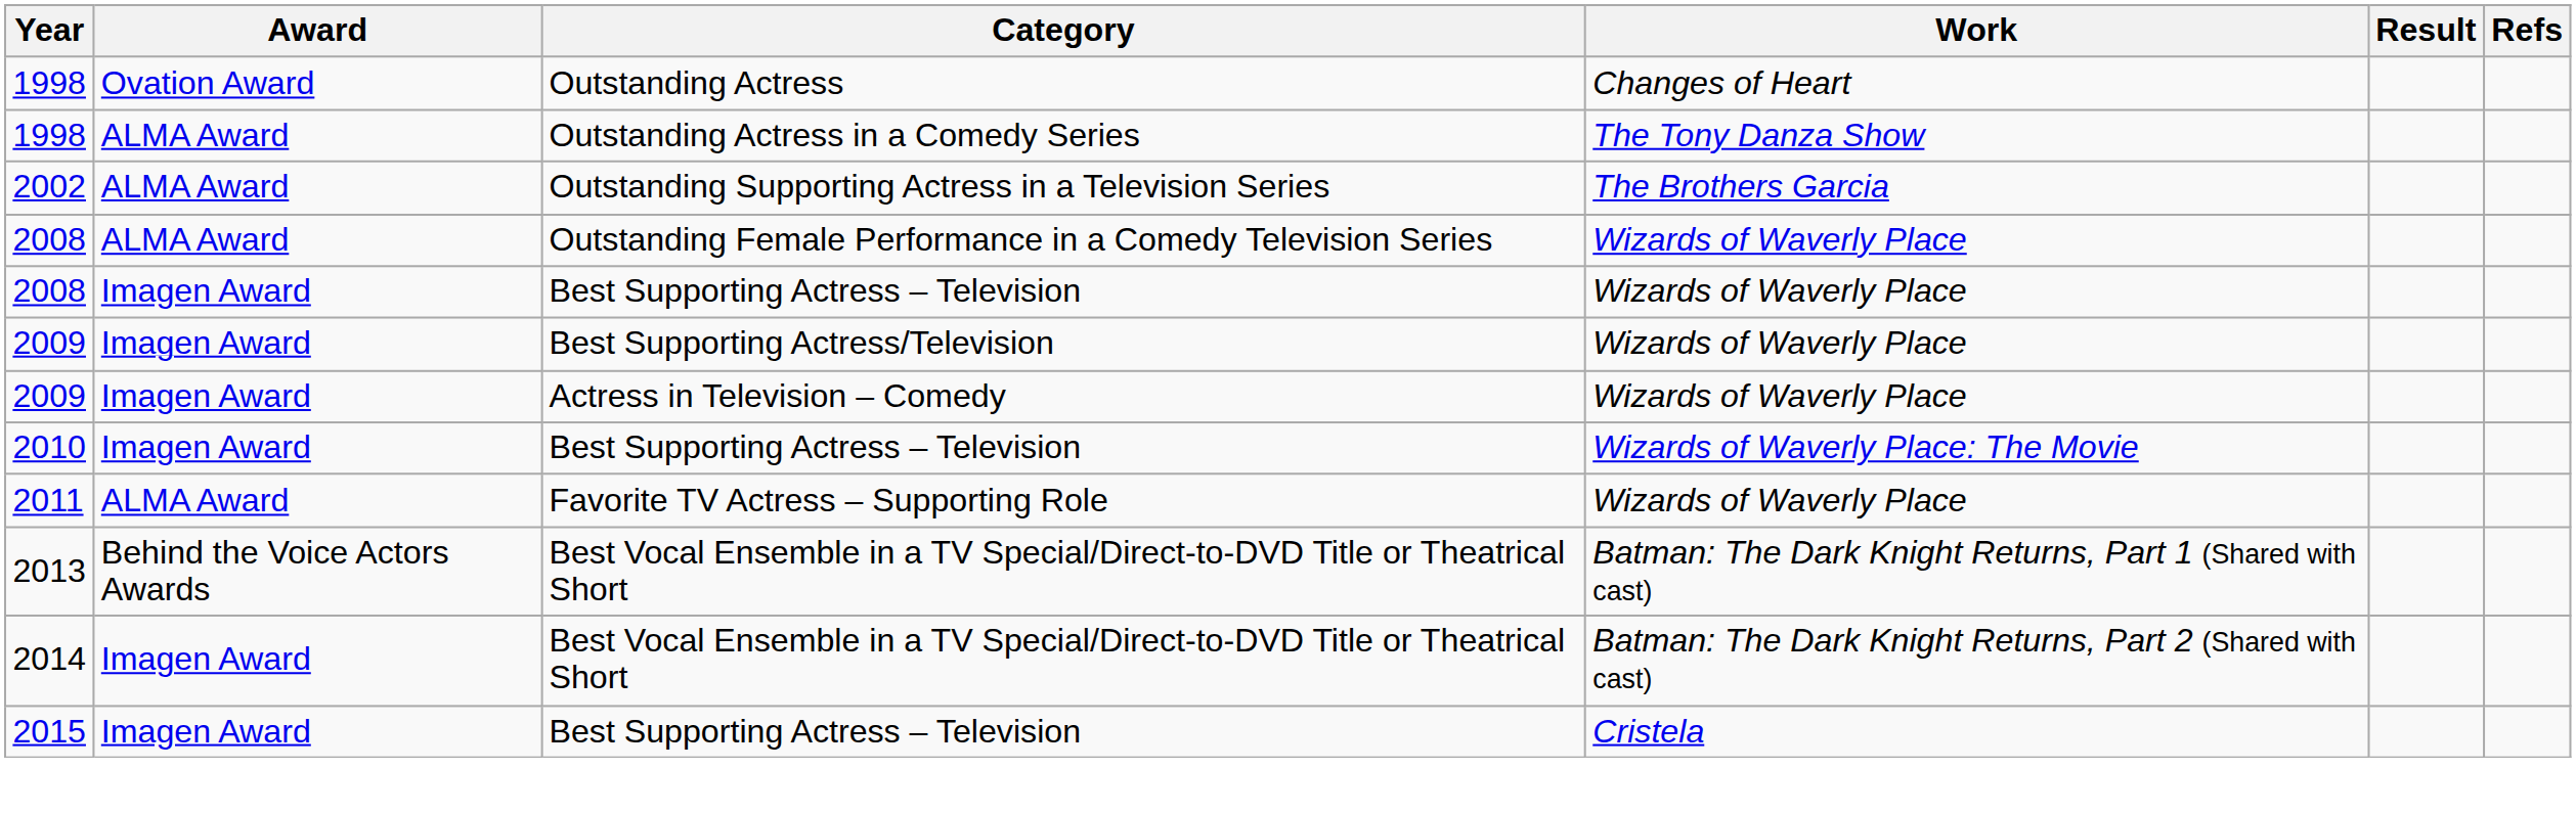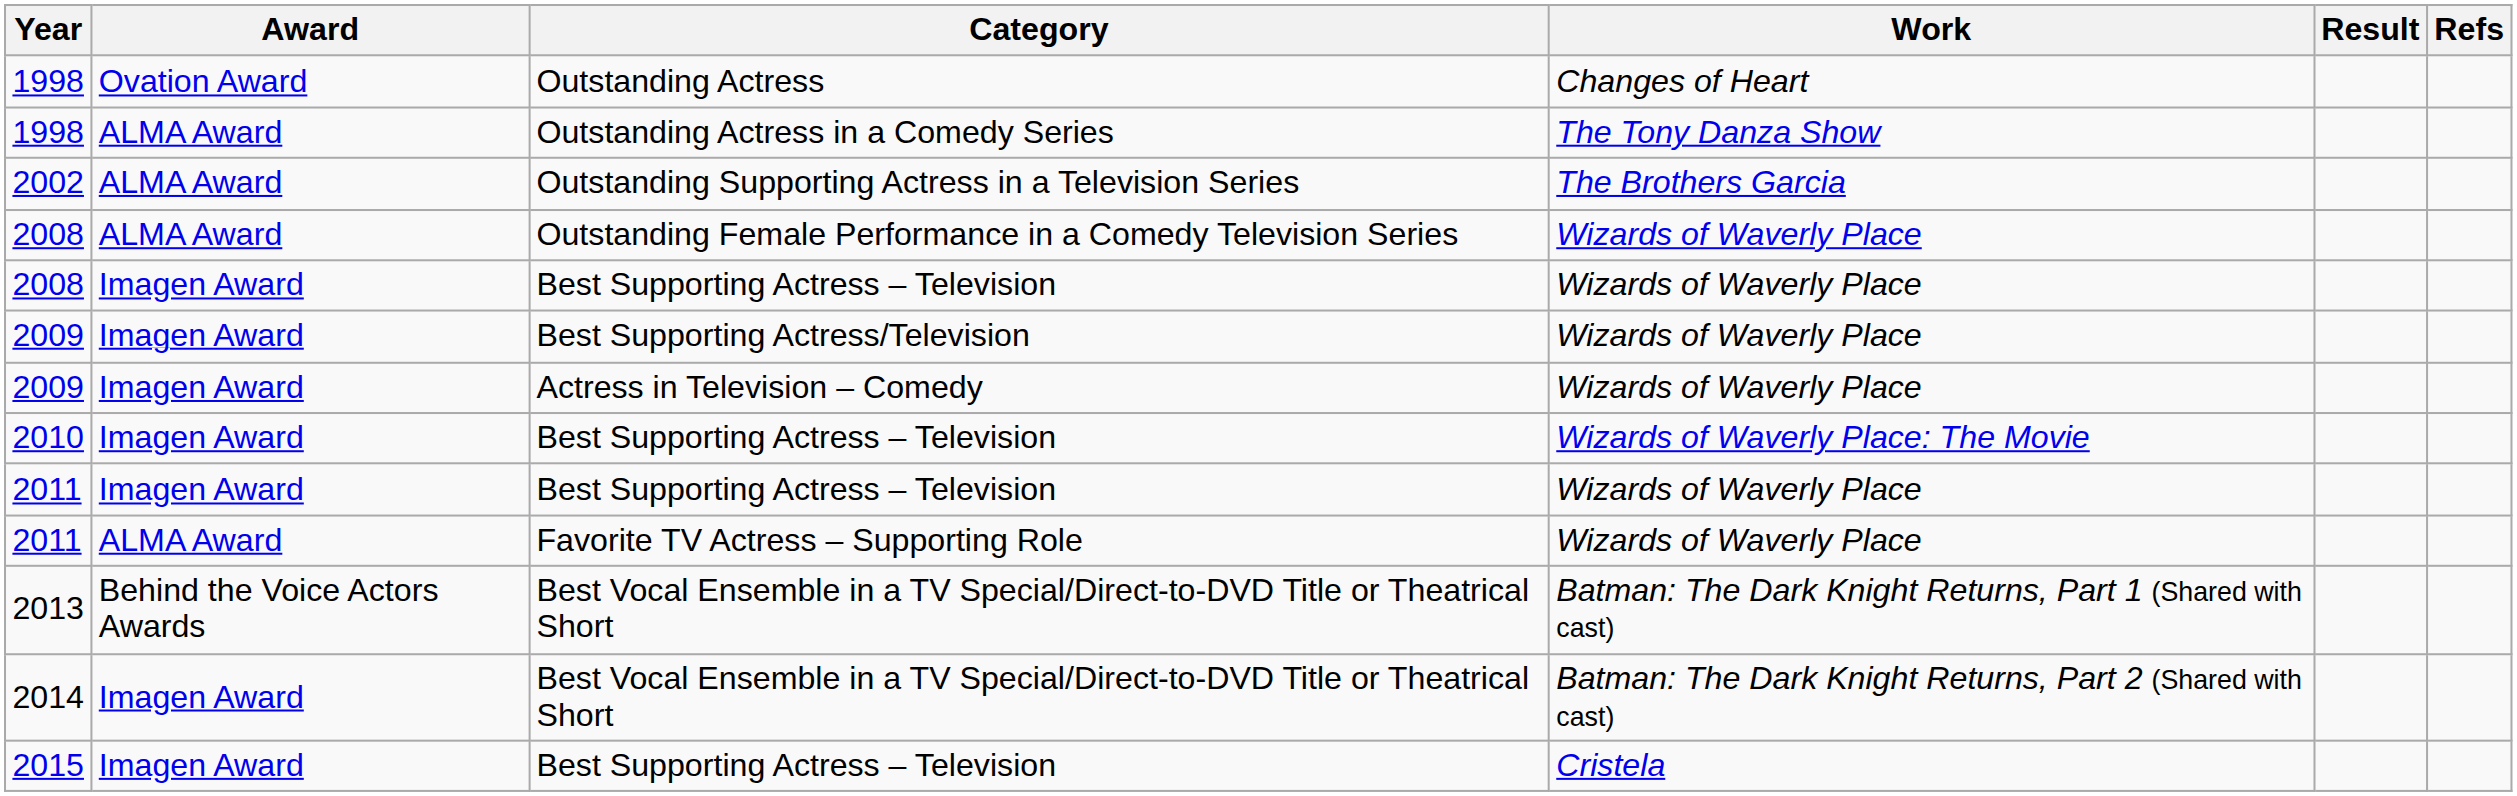+ row: 2011 | Imagen Award | Best Supporting Actress – Television | Wizards of Waverly Place
